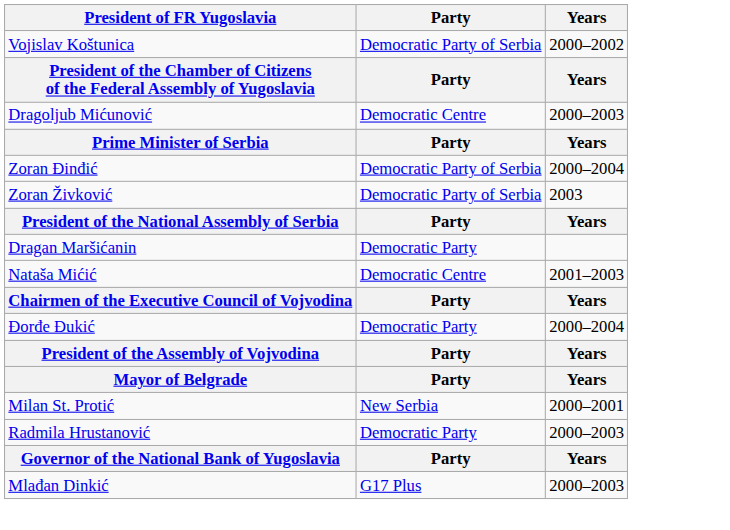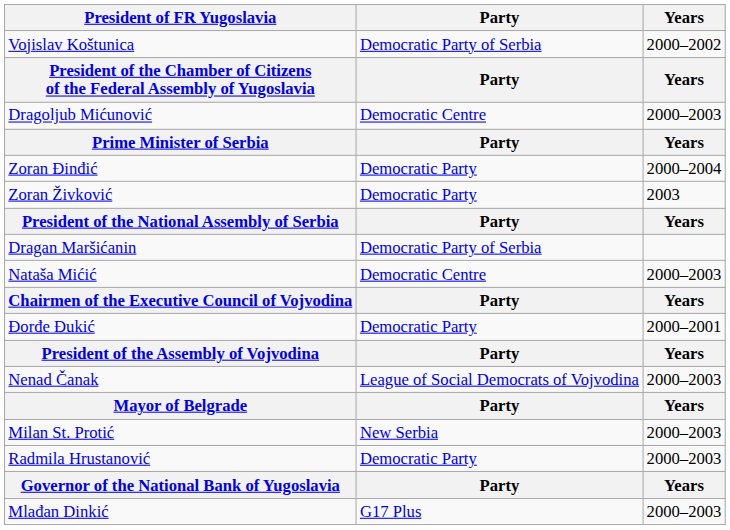Zoran Đinđić | Party: Democratic Party of Serbia -> Democratic Party
Zoran Živković | Party: Democratic Party of Serbia -> Democratic Party
Dragan Maršićanin | Party: Democratic Party -> Democratic Party of Serbia
Nataša Mićić | Years: 2001–2003 -> 2000–2003
Đorđe Đukić | Years: 2000–2004 -> 2000–2001
+ row: Nenad Čanak | League of Social Democrats of Vojvodina | 2000–2003
Milan St. Protić | Years: 2000–2001 -> 2000–2003
